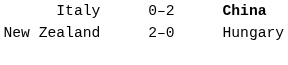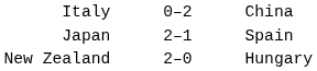Italy | column 3: bold -> normal
+ row: Japan | 2–1 | Spain
